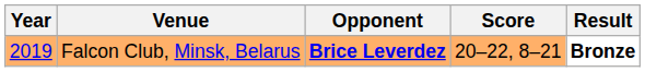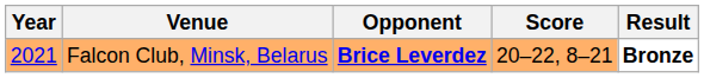Falcon Club, Minsk, Belarus | Year: 2019 -> 2021
